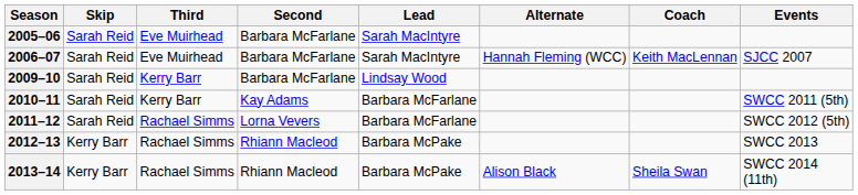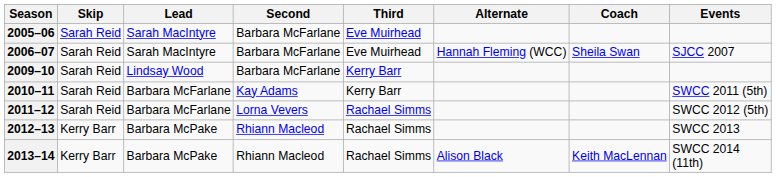columns swapped: Third <-> Lead
2006–07 | Coach: Keith MacLennan -> Sheila Swan
2013–14 | Coach: Sheila Swan -> Keith MacLennan
